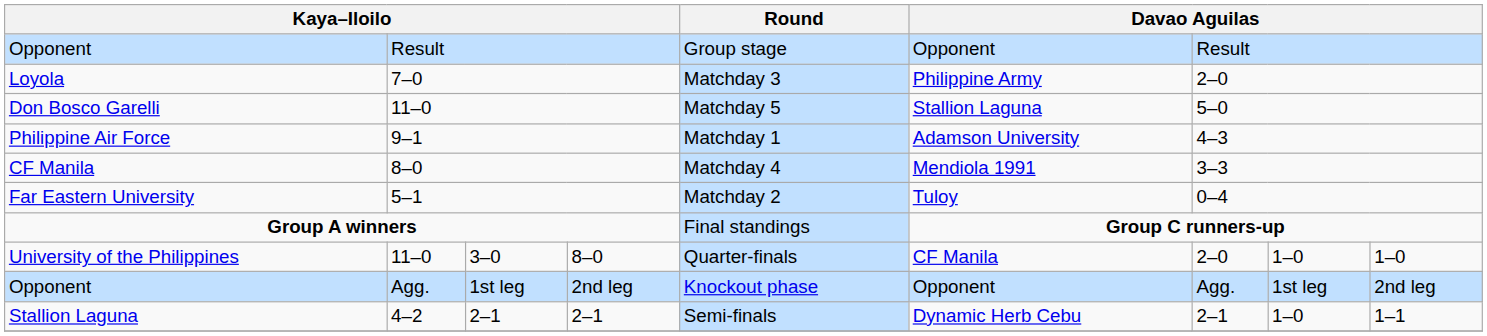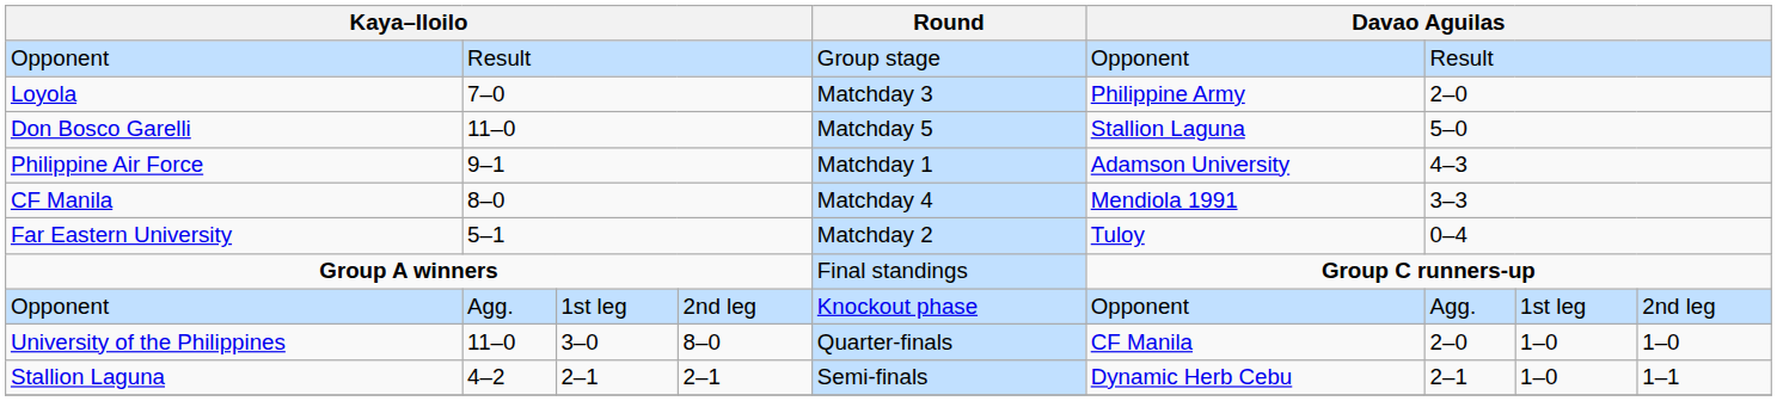rows swapped: Opponent / 1st leg <-> University of the Philippines
